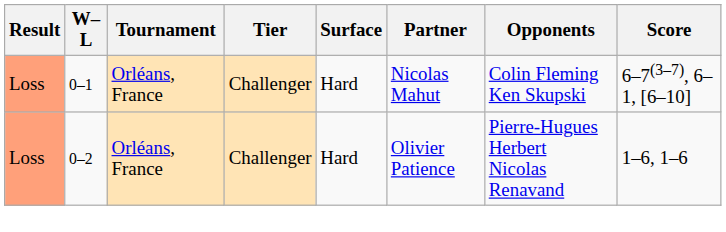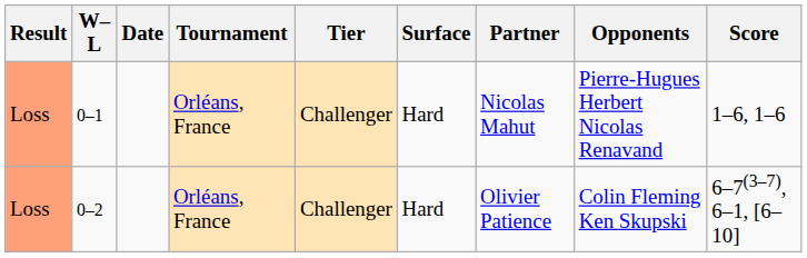+ column: Date
0–1 | Opponents: Colin Fleming Ken Skupski -> Pierre-Hugues Herbert Nicolas Renavand
0–1 | Score: 6–7(3–7), 6–1, [6–10] -> 1–6, 1–6
0–2 | Opponents: Pierre-Hugues Herbert Nicolas Renavand -> Colin Fleming Ken Skupski
0–2 | Score: 1–6, 1–6 -> 6–7(3–7), 6–1, [6–10]
